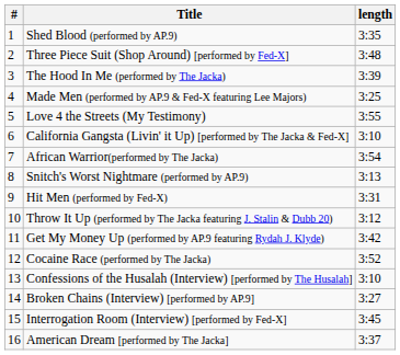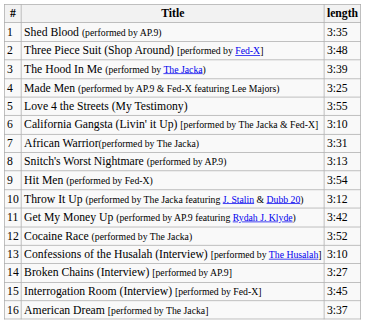African Warrior(performed by The Jacka) | length: 3:54 -> 3:31
Hit Men (performed by Fed-X) | length: 3:31 -> 3:54
